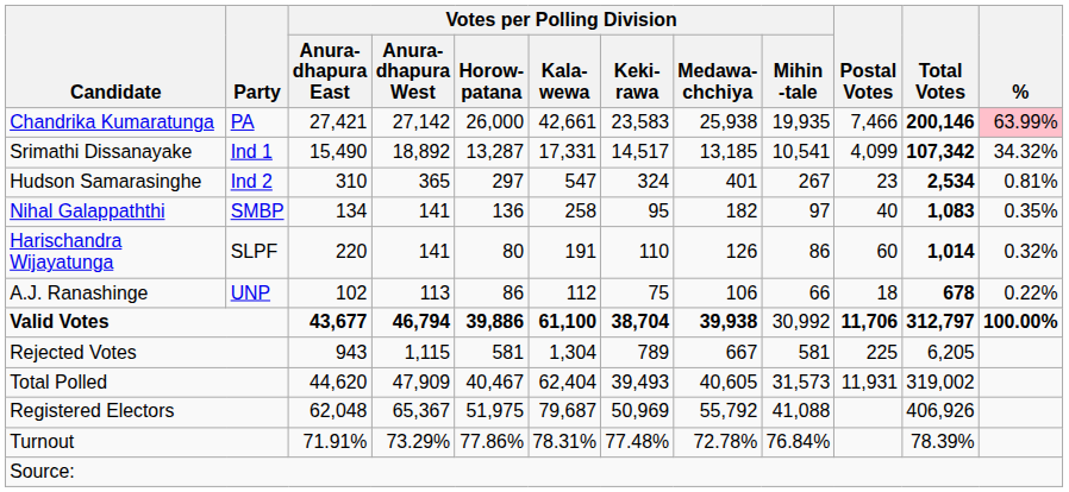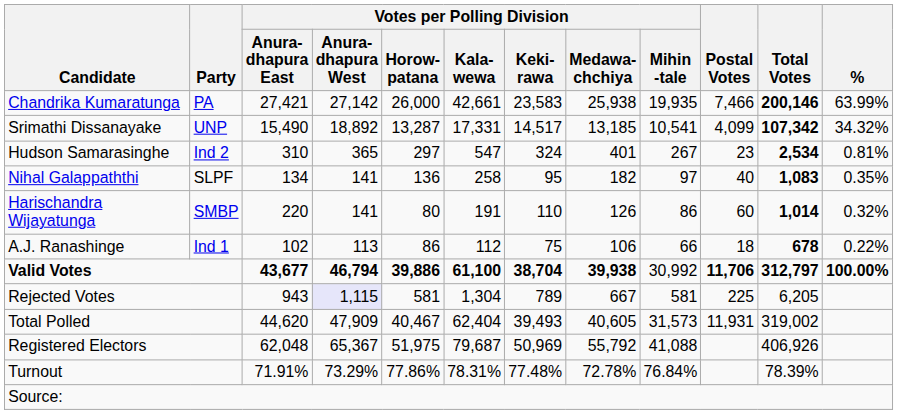Chandrika Kumaratunga | %: pink background -> no background
Srimathi Dissanayake | Party: Ind 1 -> UNP
Nihal Galappaththi | Party: SMBP -> SLPF
Harischandra Wijayatunga | Party: SLPF -> SMBP
A.J. Ranashinge | Party: UNP -> Ind 1
Rejected Votes | Votes per Polling Division / Anura- dhapura West: no background -> lavender background
